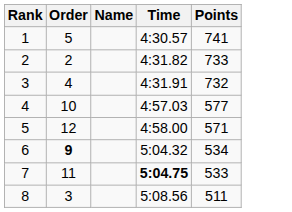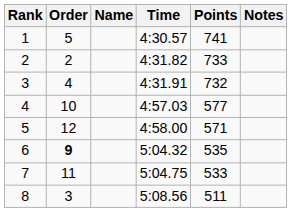+ column: Notes
6 | Points: 534 -> 535
7 | Time: bold -> normal
